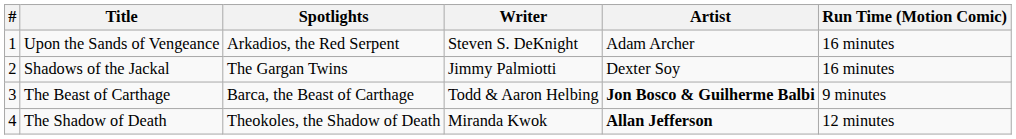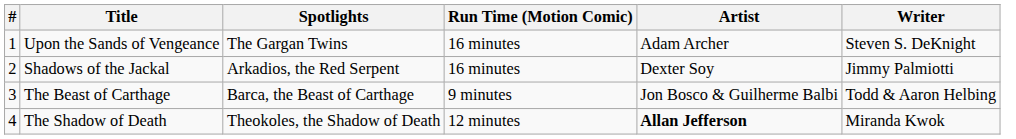columns swapped: Writer <-> Run Time (Motion Comic)
Upon the Sands of Vengeance | Spotlights: Arkadios, the Red Serpent -> The Gargan Twins
Shadows of the Jackal | Spotlights: The Gargan Twins -> Arkadios, the Red Serpent
The Beast of Carthage | Artist: bold -> normal
